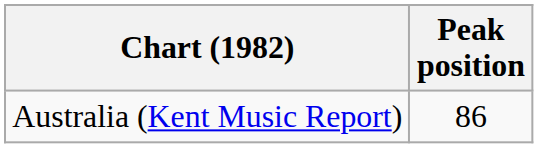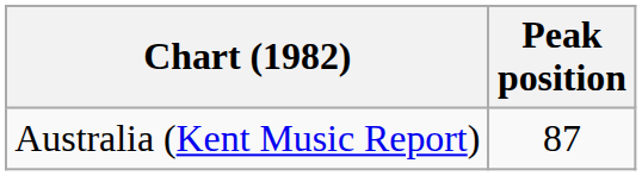Australia (Kent Music Report) | Peak position: 86 -> 87
